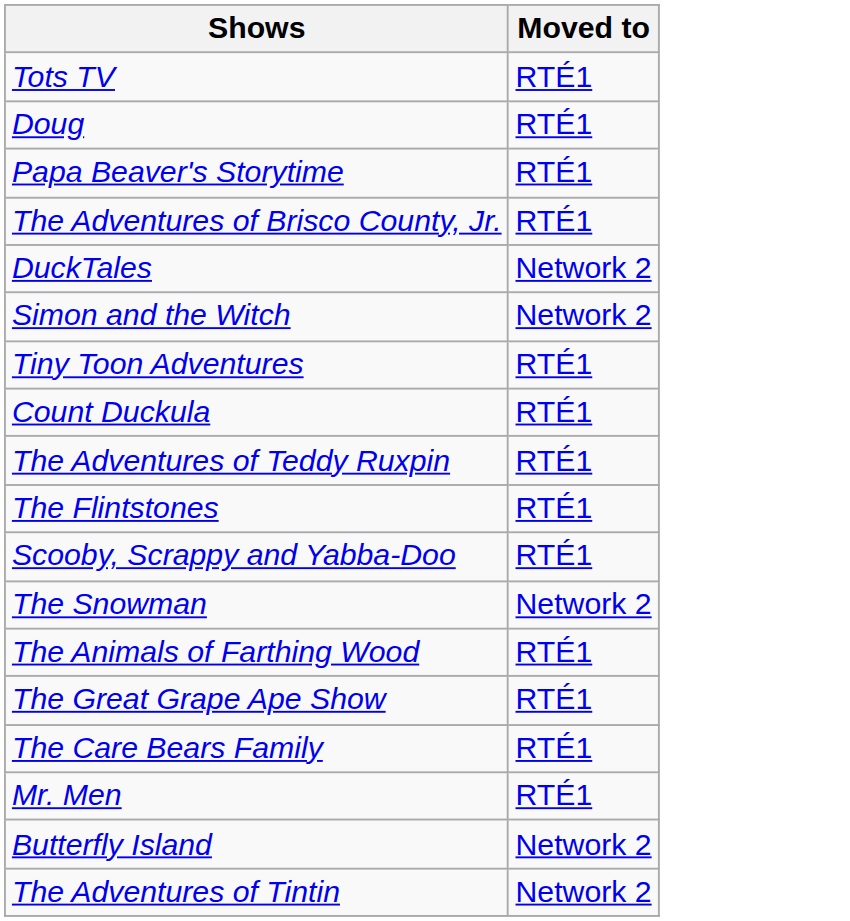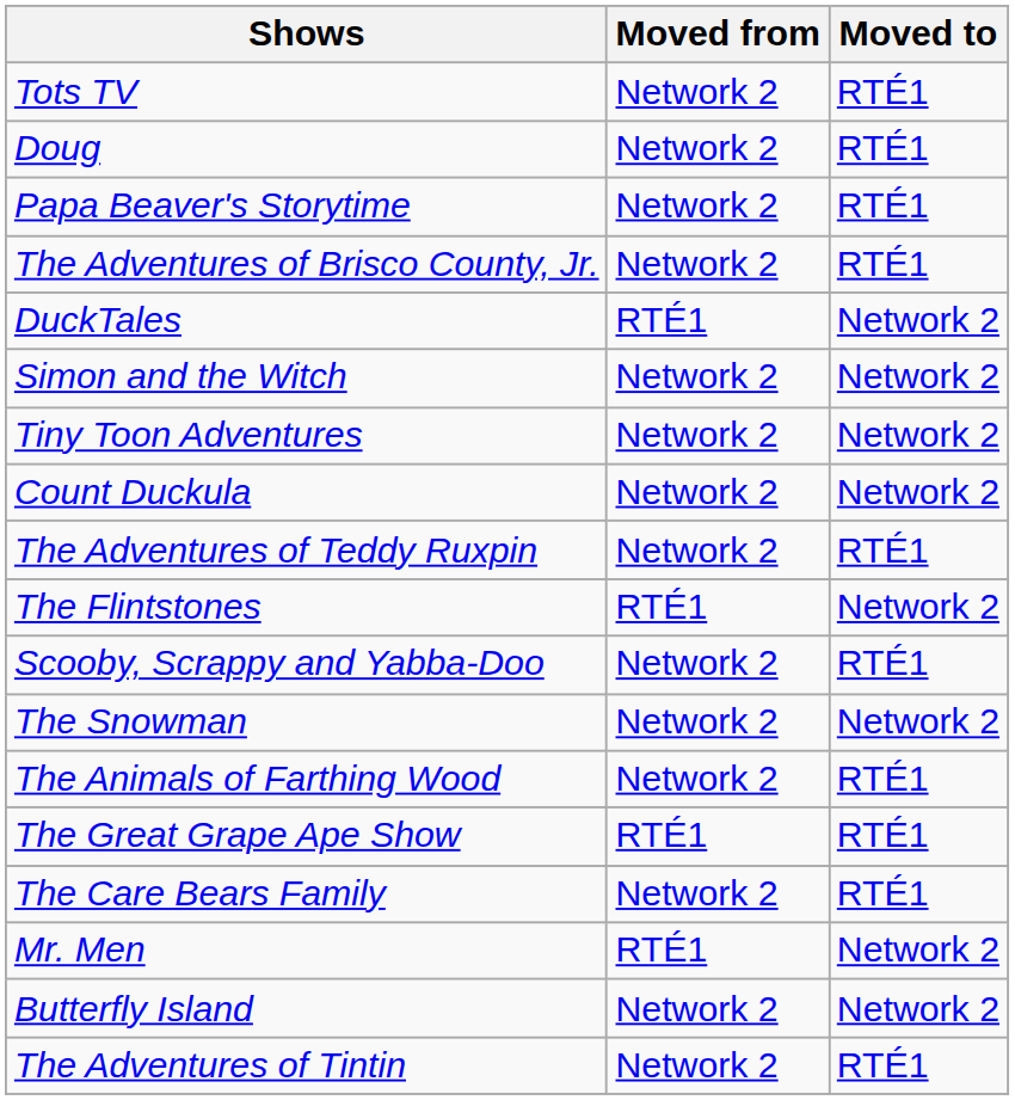+ column: Moved from | Network 2 | Network 2 | Network 2 | Network 2 | RTÉ1 | Network 2 | Network 2 | Network 2 | Network 2 | RTÉ1 | Network 2 | Network 2 | Network 2 | RTÉ1 | Network 2 | RTÉ1 | Network 2 | Network 2
Tiny Toon Adventures | Moved to: RTÉ1 -> Network 2
Count Duckula | Moved to: RTÉ1 -> Network 2
The Flintstones | Moved to: RTÉ1 -> Network 2
Mr. Men | Moved to: RTÉ1 -> Network 2
The Adventures of Tintin | Moved to: Network 2 -> RTÉ1
